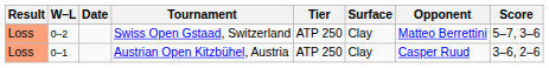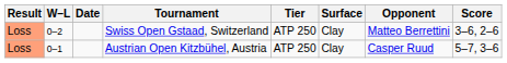Swiss Open Gstaad, Switzerland | Score: 5–7, 3–6 -> 3–6, 2–6
Austrian Open Kitzbühel, Austria | Score: 3–6, 2–6 -> 5–7, 3–6
